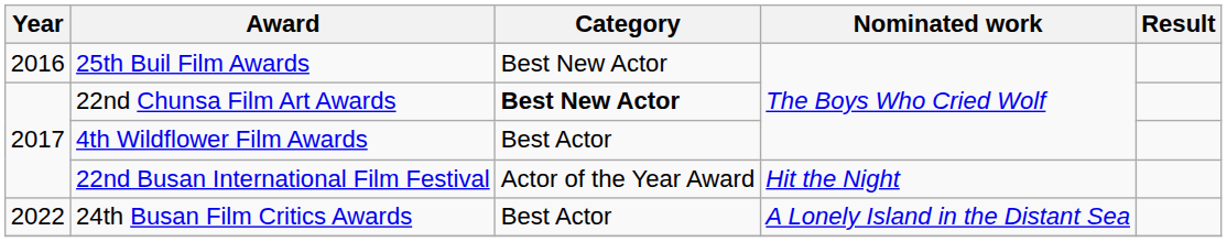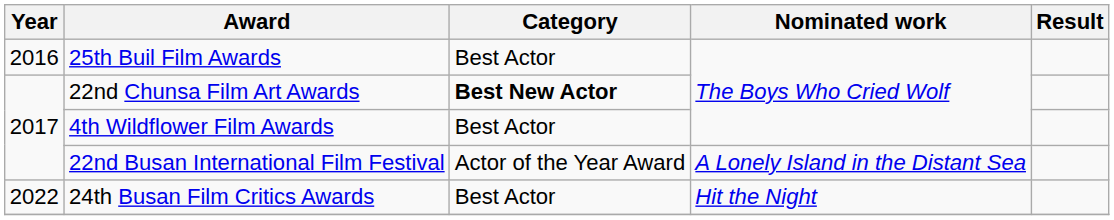25th Buil Film Awards | Category: Best New Actor -> Best Actor
22nd Busan International Film Festival | Nominated work: Hit the Night -> A Lonely Island in the Distant Sea
24th Busan Film Critics Awards | Nominated work: A Lonely Island in the Distant Sea -> Hit the Night
